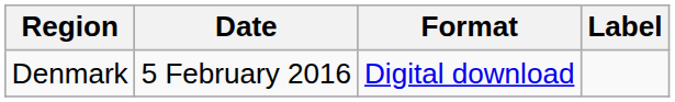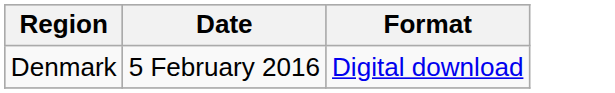- column: Label
